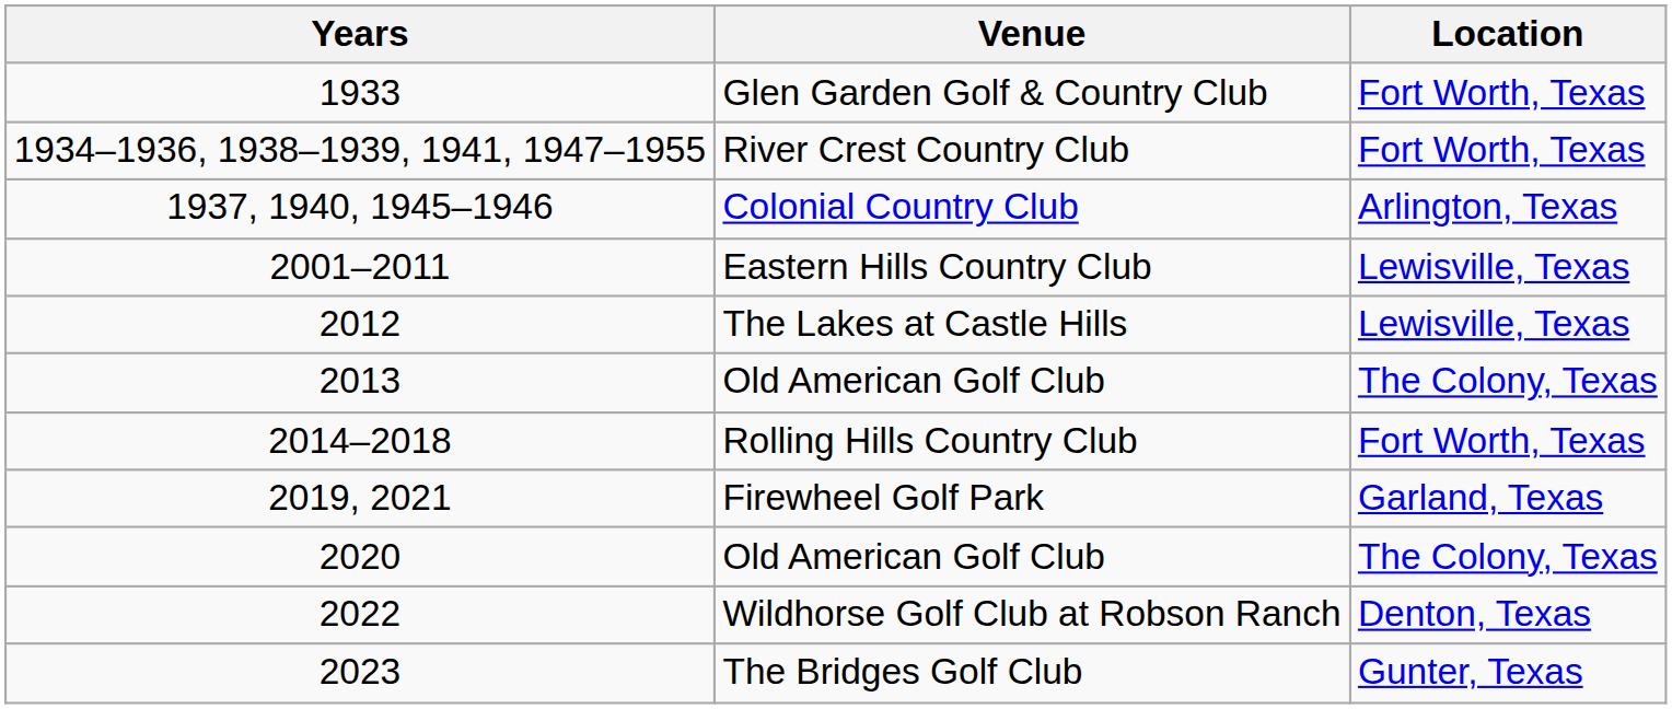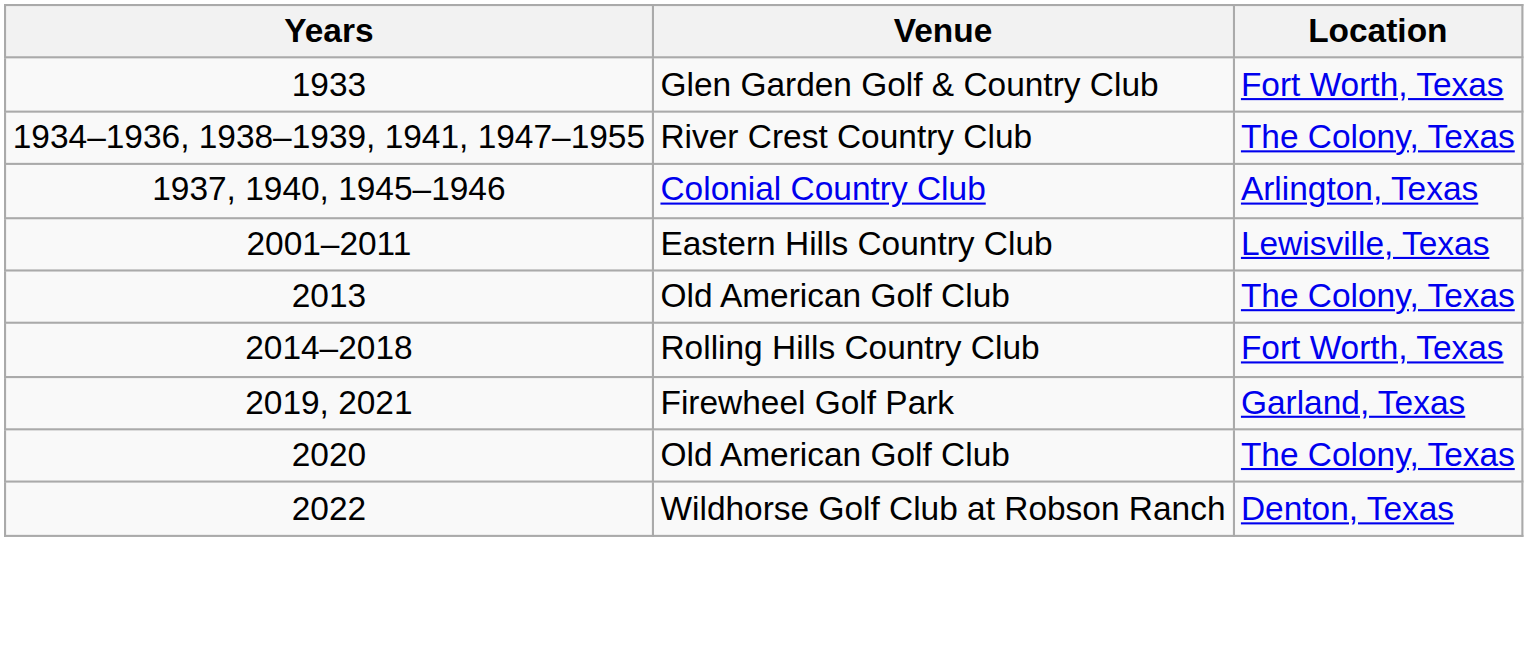River Crest Country Club | Location: Fort Worth, Texas -> The Colony, Texas
- row: 2012 | The Lakes at Castle Hills | Lewisville, Texas
- row: 2023 | The Bridges Golf Club | Gunter, Texas
